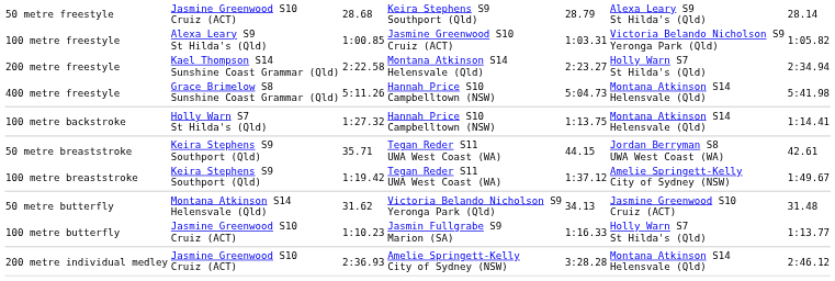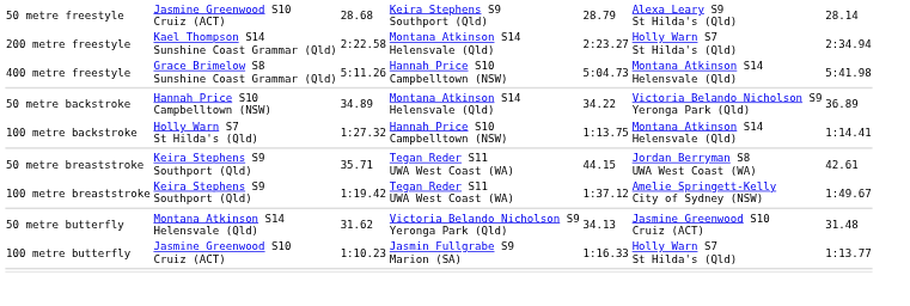- row: 100 metre freestyle | Alexa Leary S9 St Hilda's (Qld) | 1:00.85 | Jasmine Greenwood S10 Cruiz (ACT) | 1:03.31 | Victoria Belando Nicholson S9 Yeronga Park (Qld) | 1:05.82
+ row: 50 metre backstroke | Hannah Price S10 Campbelltown (NSW) | 34.89 | Montana Atkinson S14 Helensvale (Qld) | 34.22 | Victoria Belando Nicholson S9 Yeronga Park (Qld) | 36.89
- row: 200 metre individual medley | Jasmine Greenwood S10 Cruiz (ACT) | 2:36.93 | Amelie Springett-Kelly City of Sydney (NSW) | 3:28.28 | Montana Atkinson S14 Helensvale (Qld) | 2:46.12
